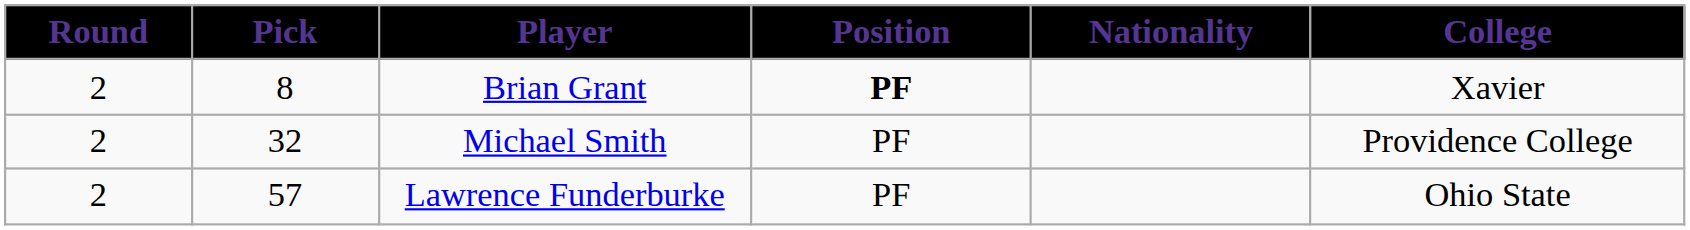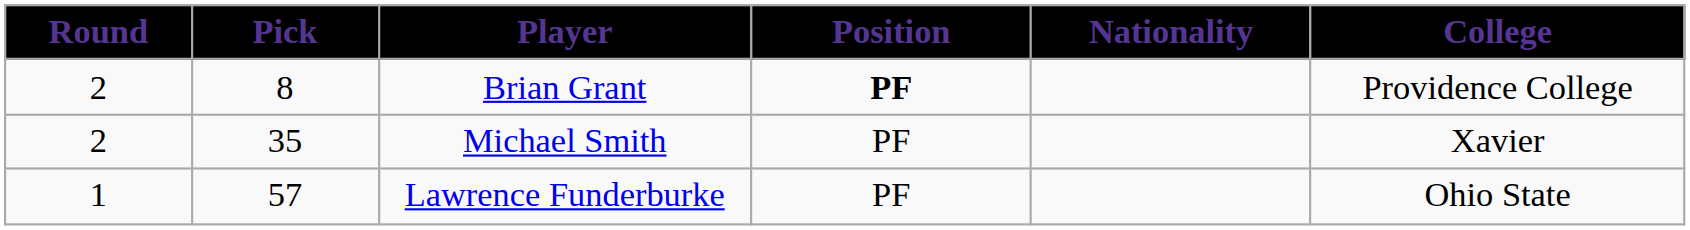Brian Grant | College: Xavier -> Providence College
Michael Smith | Pick: 32 -> 35
Michael Smith | College: Providence College -> Xavier
Lawrence Funderburke | Round: 2 -> 1
